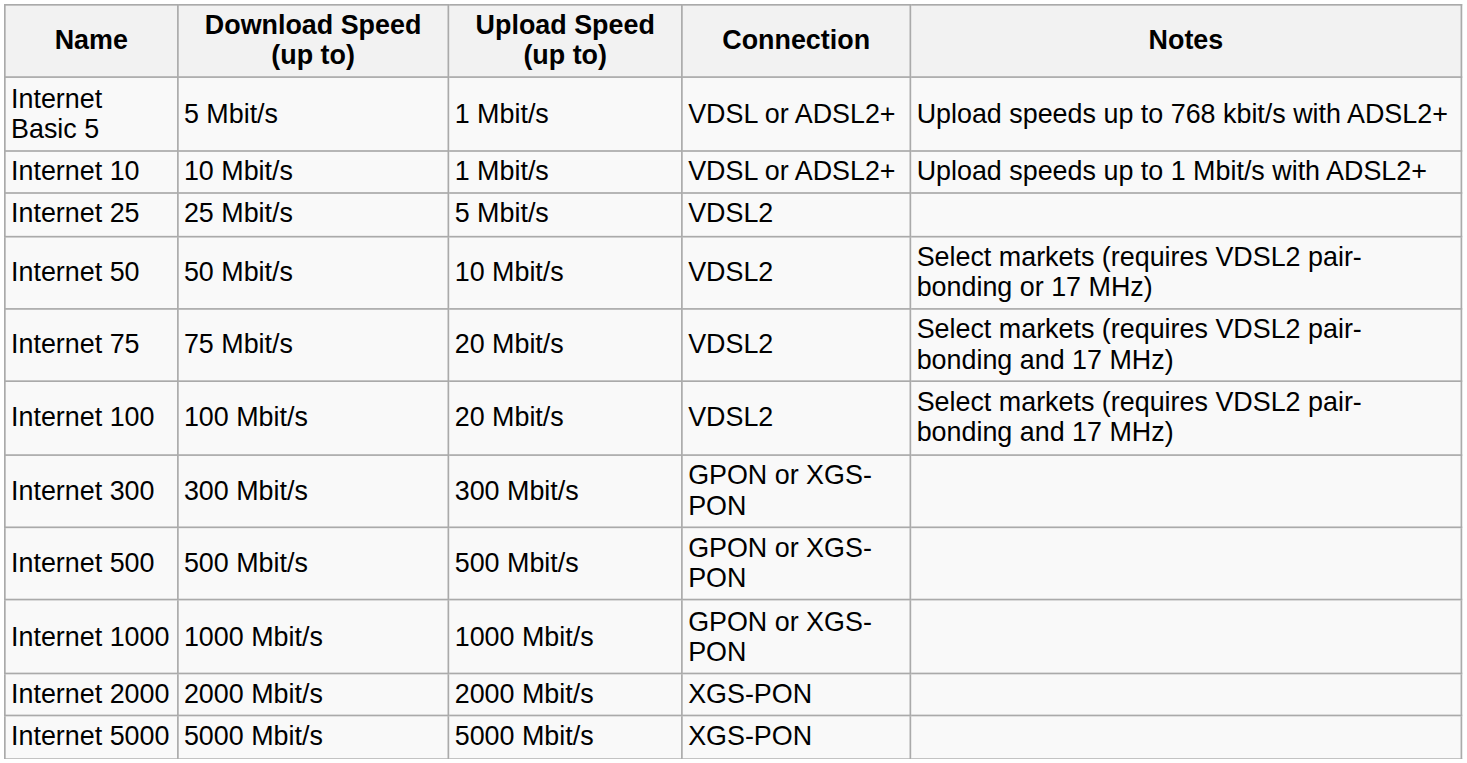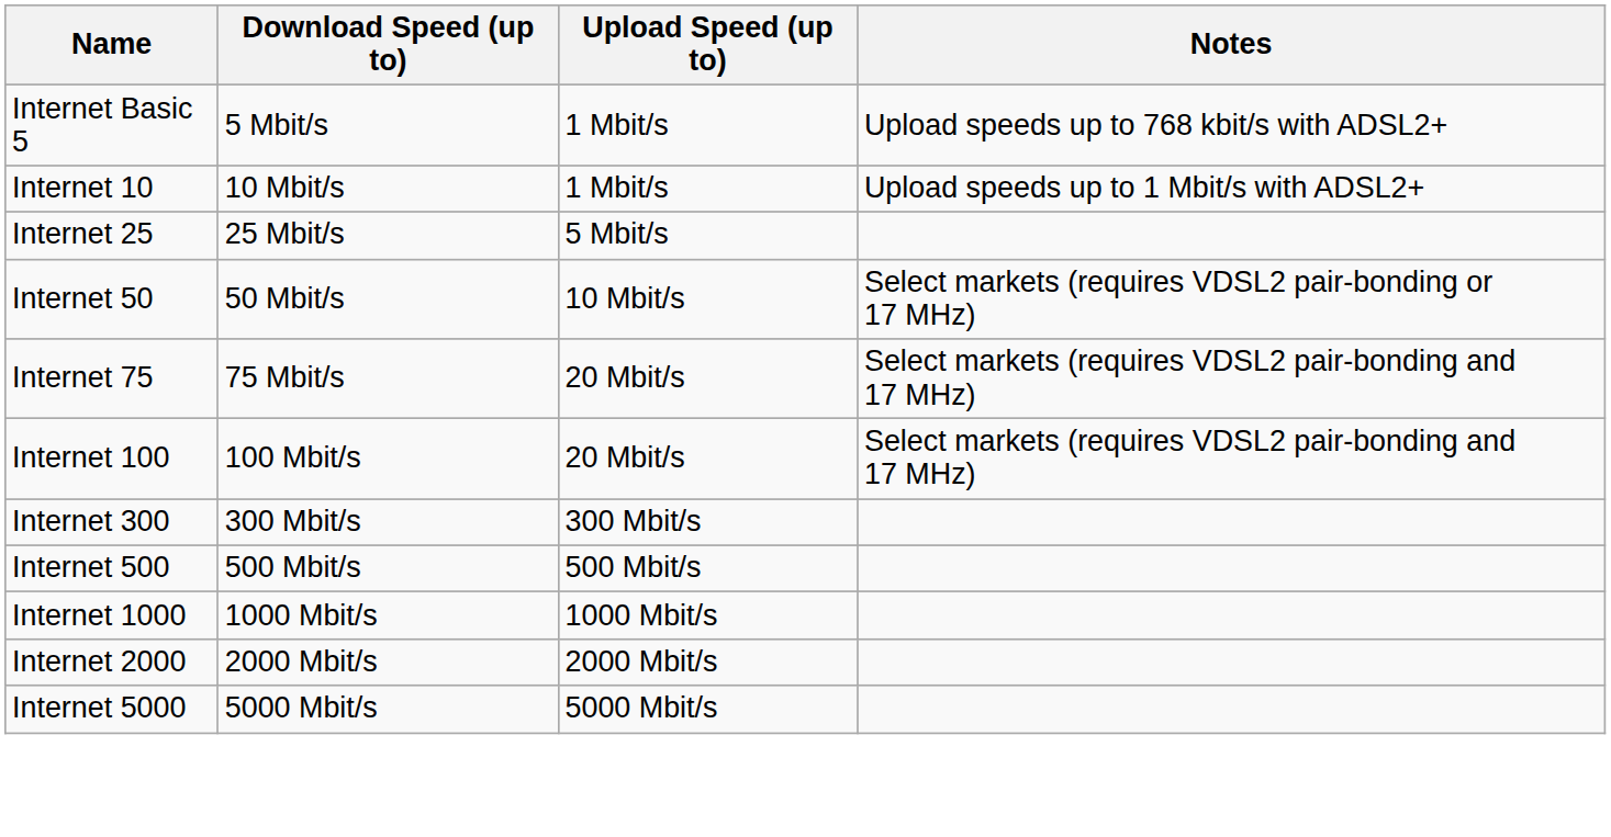- column: Connection | VDSL or ADSL2+ | VDSL or ADSL2+ | VDSL2 | VDSL2 | VDSL2 | VDSL2 | GPON or XGS-PON | GPON or XGS-PON | GPON or XGS-PON | XGS-PON | XGS-PON
